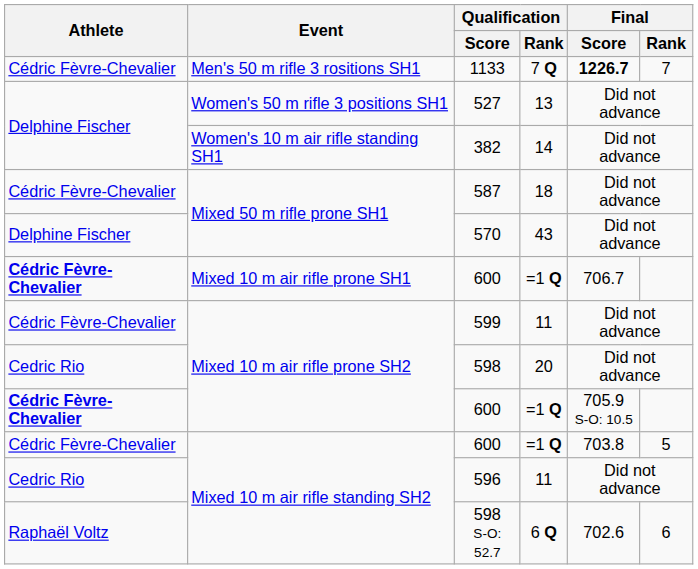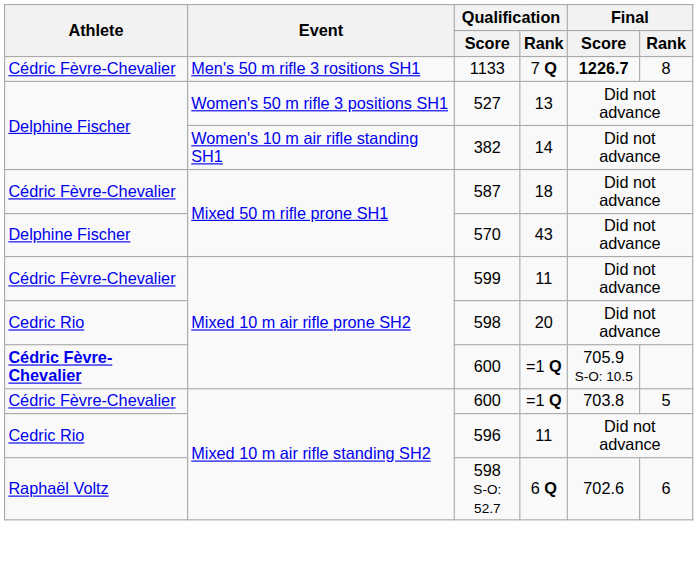1133 | Final / Rank: 7 -> 8
- row: Cédric Fèvre-Chevalier | Mixed 10 m air rifle prone SH1 | 600 | =1 Q | 706.7
